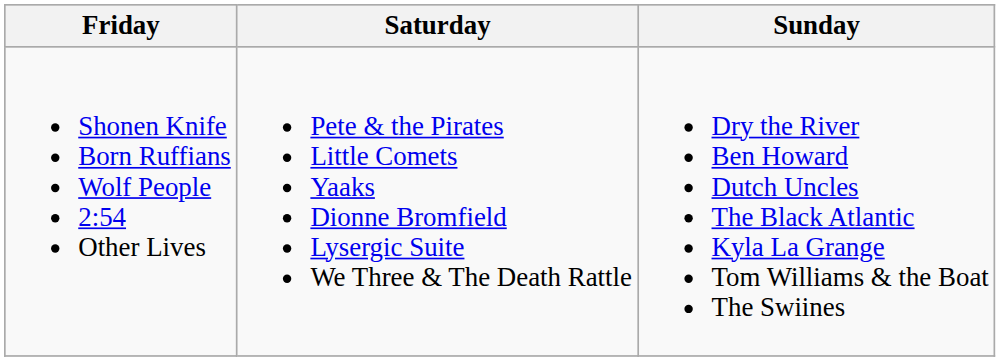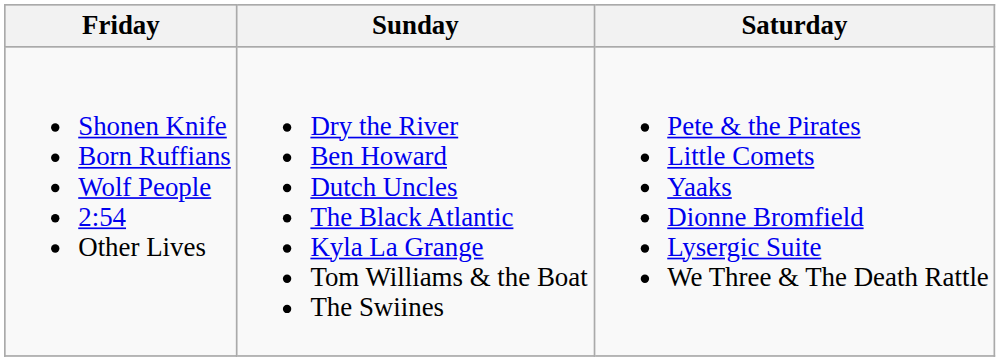columns swapped: Saturday <-> Sunday
